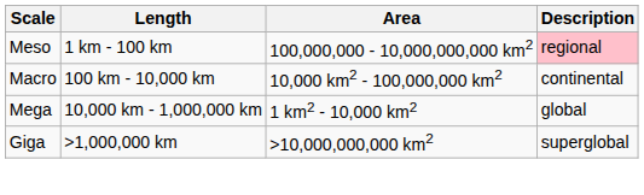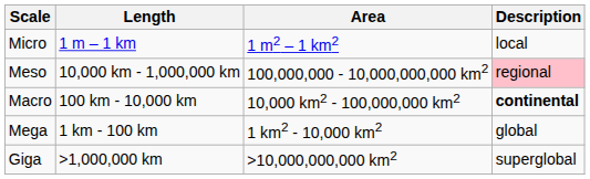+ row: Micro | 1 m – 1 km | 1 m2 – 1 km2 | local
Meso | Length: 1 km - 100 km -> 10,000 km - 1,000,000 km
Macro | Description: normal -> bold
Mega | Length: 10,000 km - 1,000,000 km -> 1 km - 100 km
